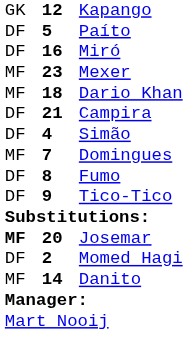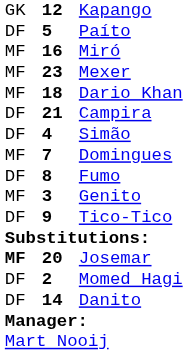Miró | column 1: DF -> MF
+ row: MF | 3 | Genito
Danito | column 1: MF -> DF
